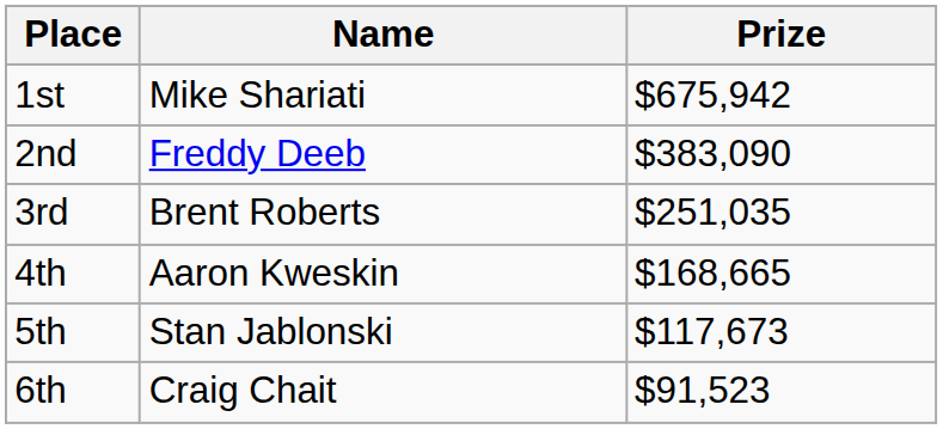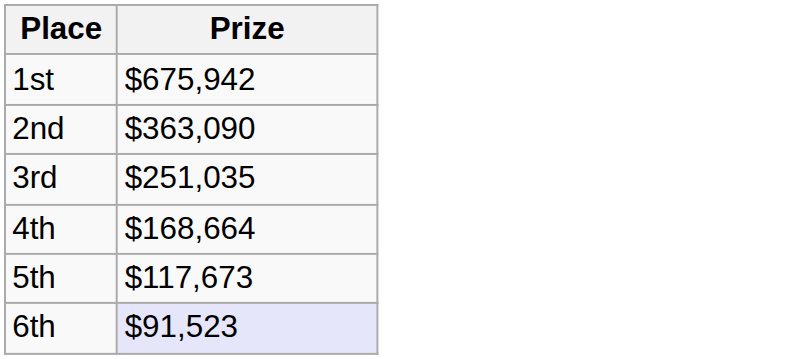- column: Name | Mike Shariati | Freddy Deeb | Brent Roberts | Aaron Kweskin | Stan Jablonski | Craig Chait
2nd | Prize: $383,090 -> $363,090
4th | Prize: $168,665 -> $168,664
6th | Prize: no background -> lavender background
